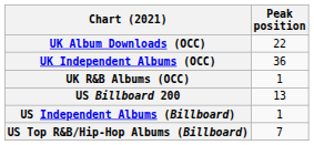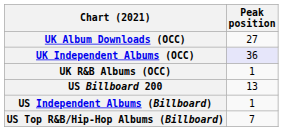UK Album Downloads (OCC) | Peak position: 22 -> 27
UK Independent Albums (OCC) | Peak position: no background -> lavender background
